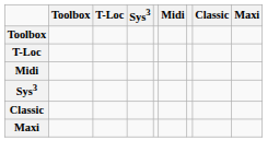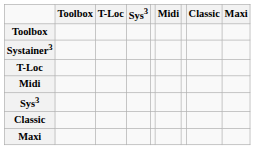+ row: Systainer3
